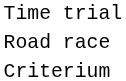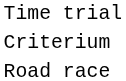rows swapped: Criterium <-> Road race
